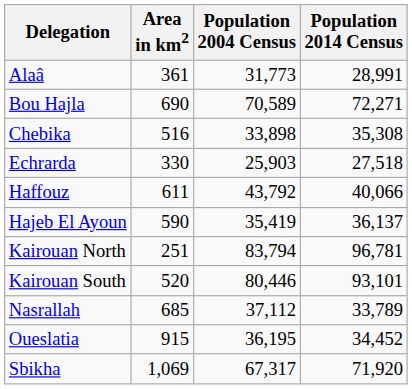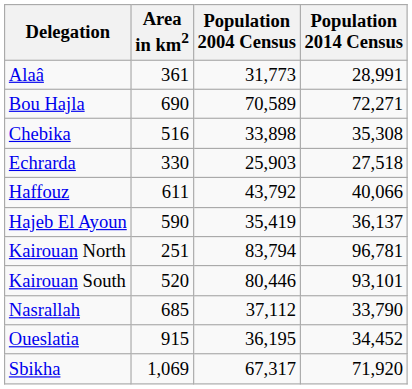Nasrallah | Population 2014 Census: 33,789 -> 33,790
